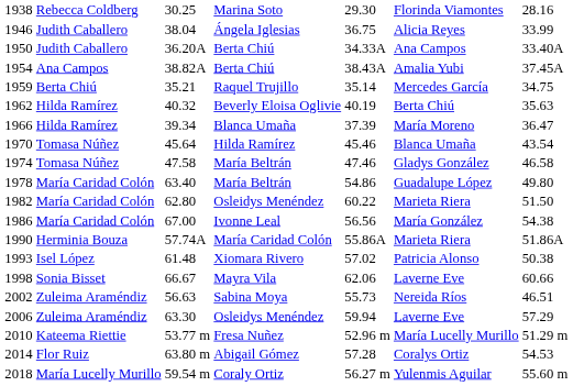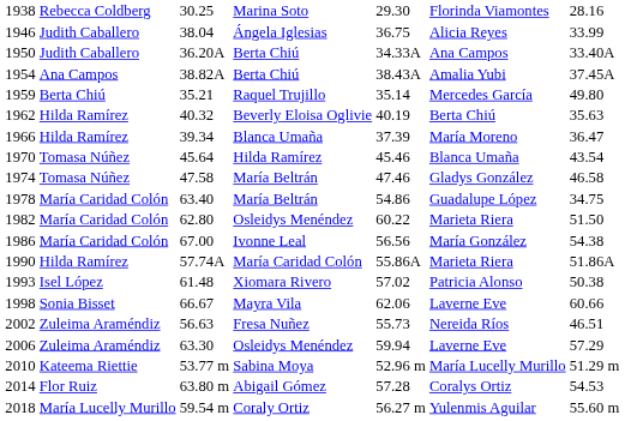1959 | column 7: 34.75 -> 49.80
1978 | column 7: 49.80 -> 34.75
1990 | column 2: Herminia Bouza -> Hilda Ramírez
2002 | column 4: Sabina Moya -> Fresa Nuñez
2010 | column 4: Fresa Nuñez -> Sabina Moya
